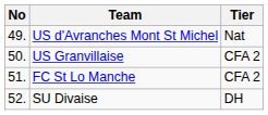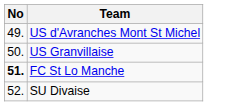- column: Tier | Nat | CFA 2 | CFA 2 | DH
FC St Lo Manche | No: normal -> bold
